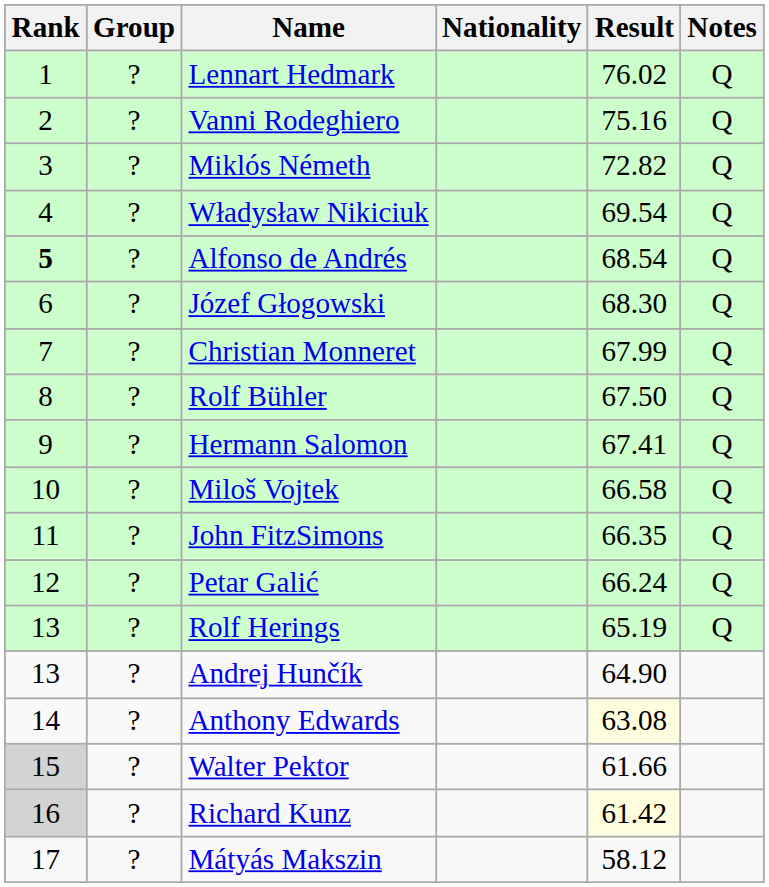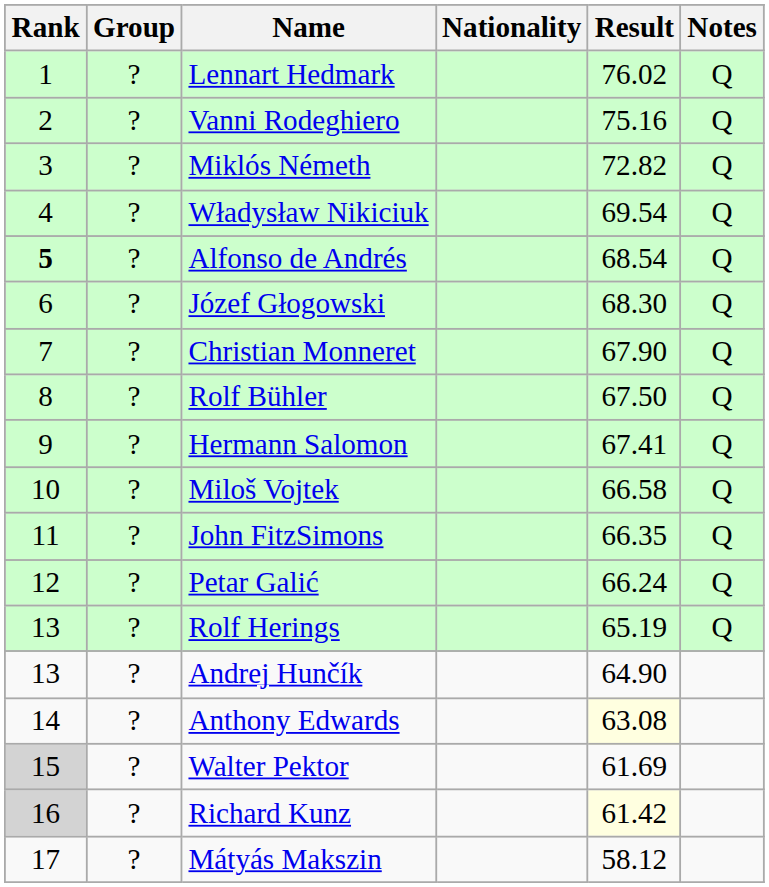Christian Monneret | Result: 67.99 -> 67.90
Walter Pektor | Result: 61.66 -> 61.69
